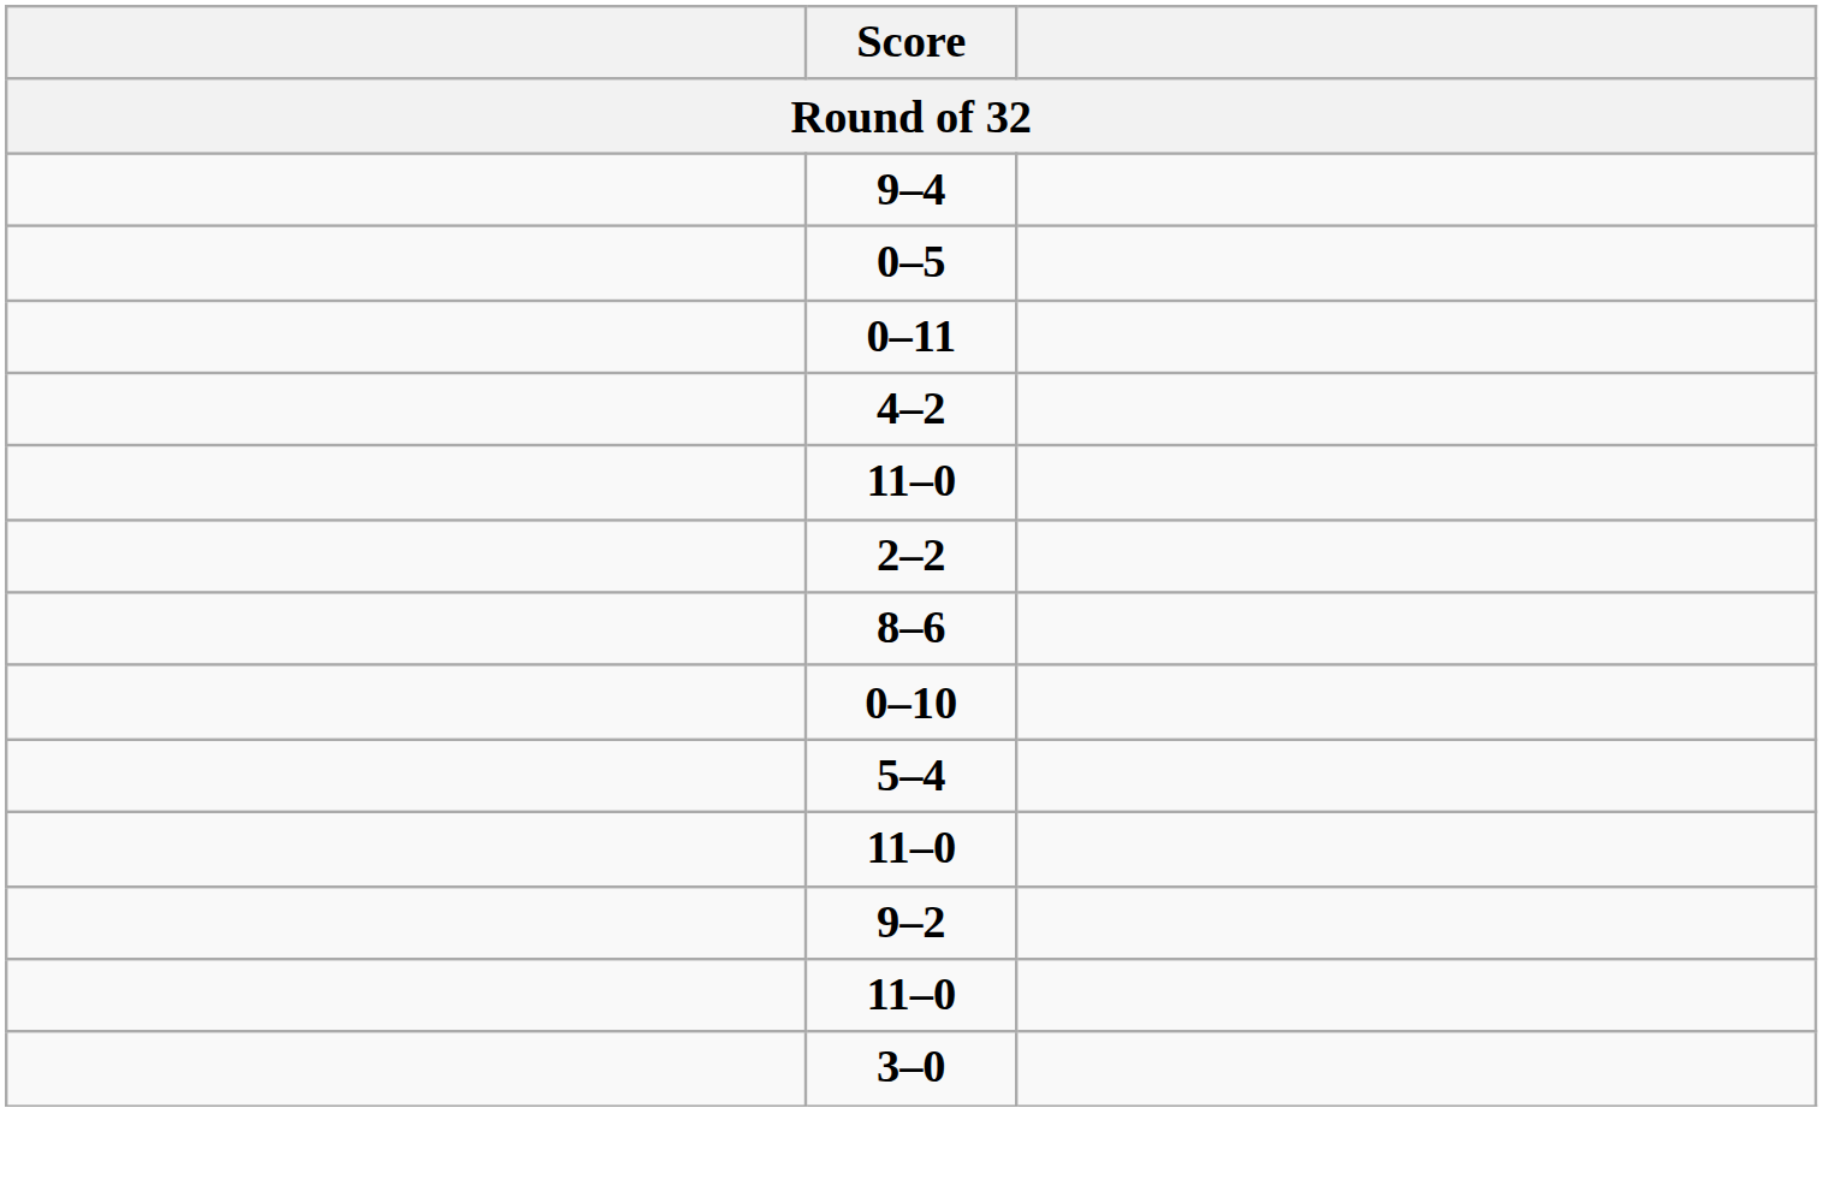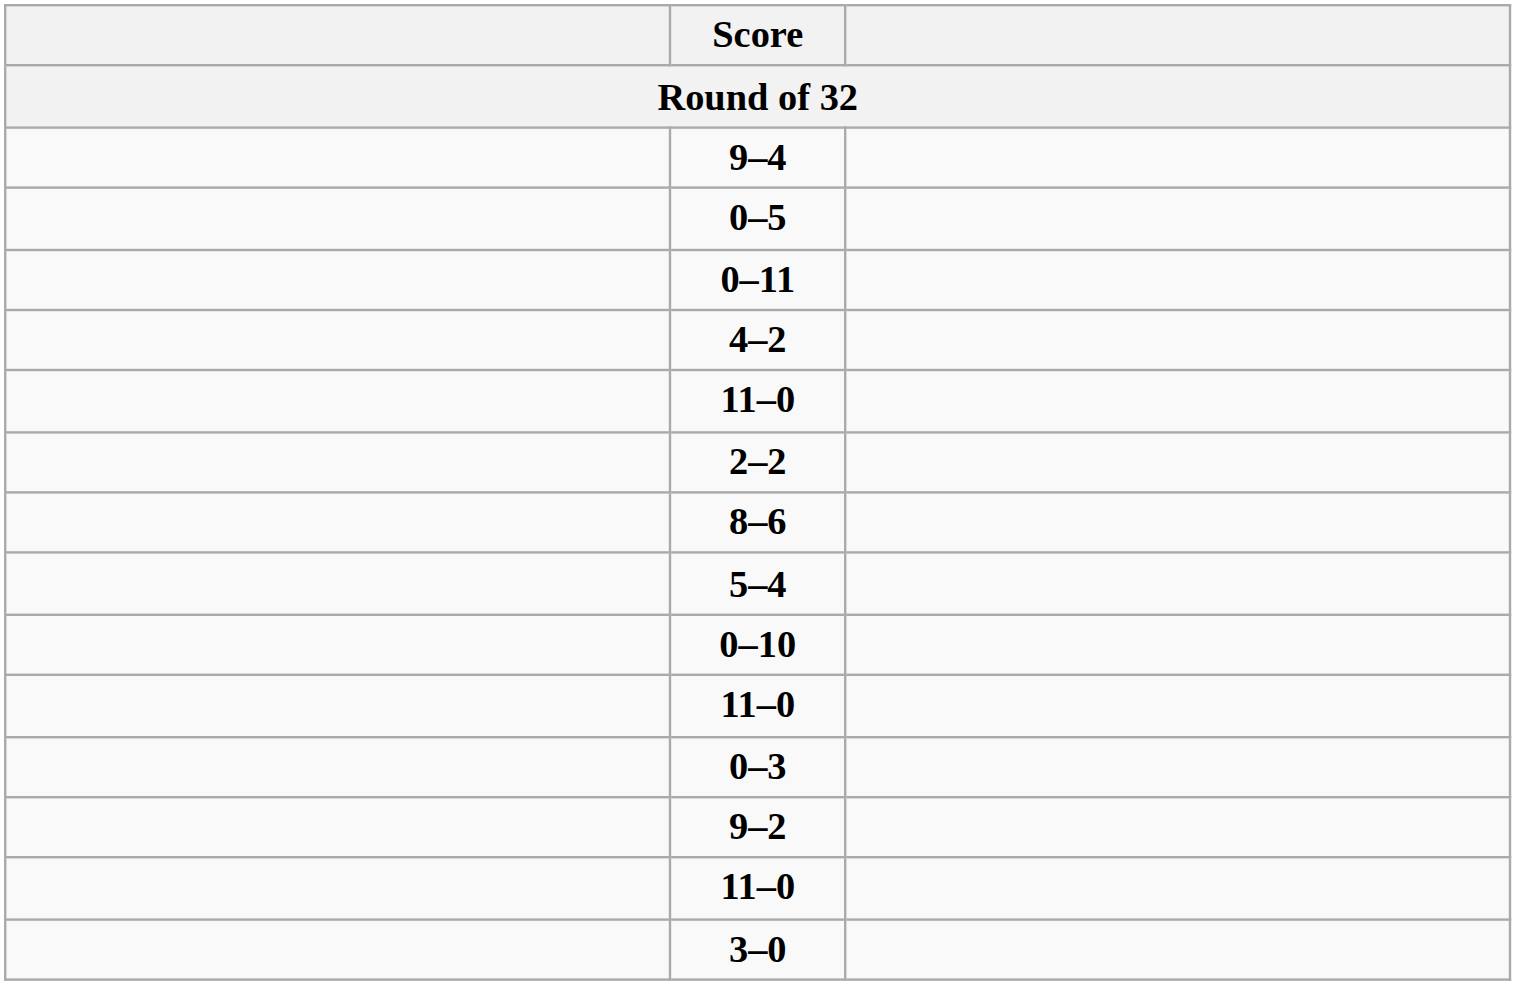rows swapped: 5–4 <-> 0–10
+ row: 0–3
